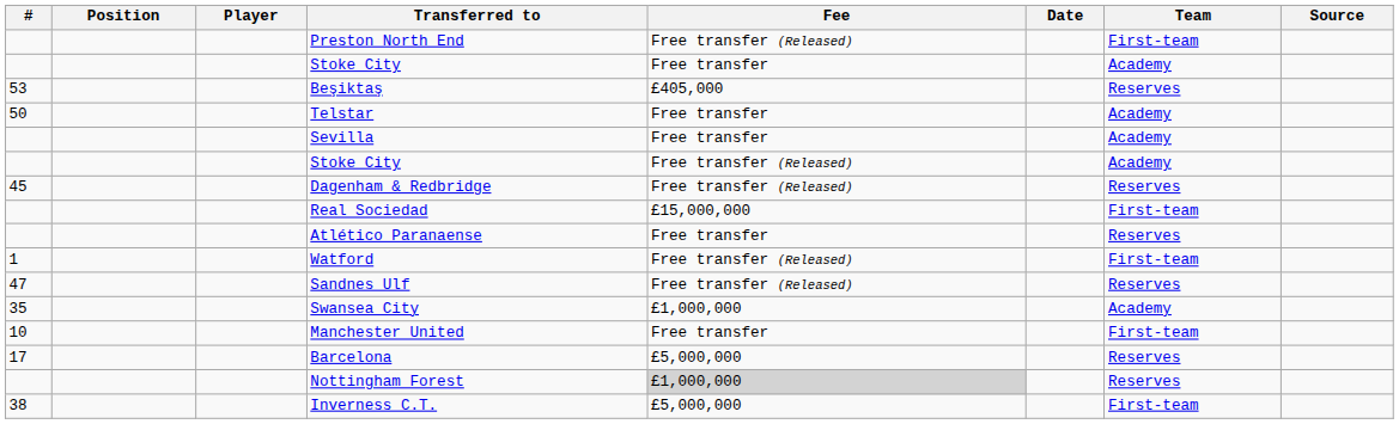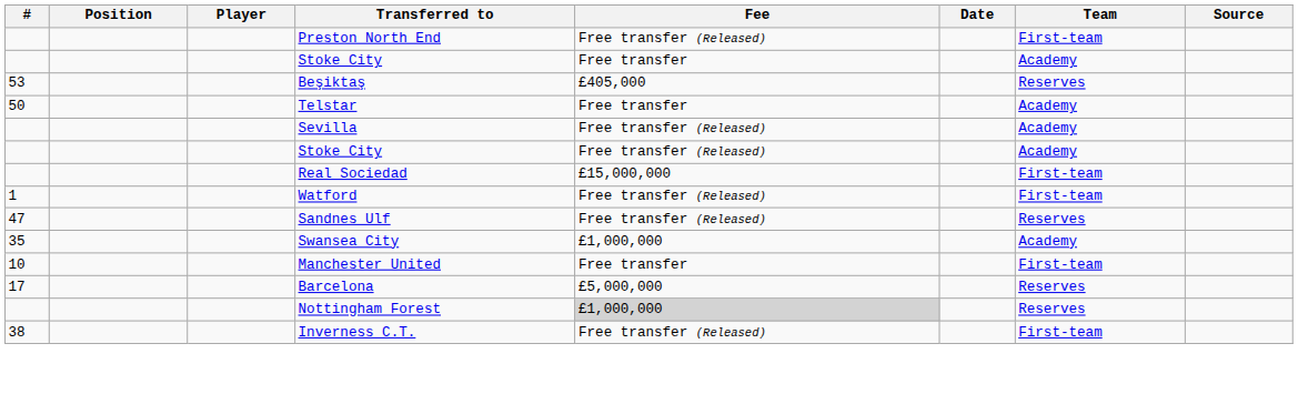Sevilla | Fee: Free transfer -> Free transfer (Released)
- row: 45 | Dagenham & Redbridge | Free transfer (Released) | Reserves
- row: Atlético Paranaense | Free transfer | Reserves
Inverness C.T. | Fee: £5,000,000 -> Free transfer (Released)
